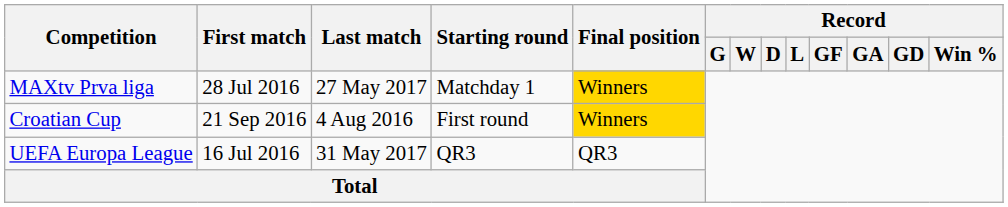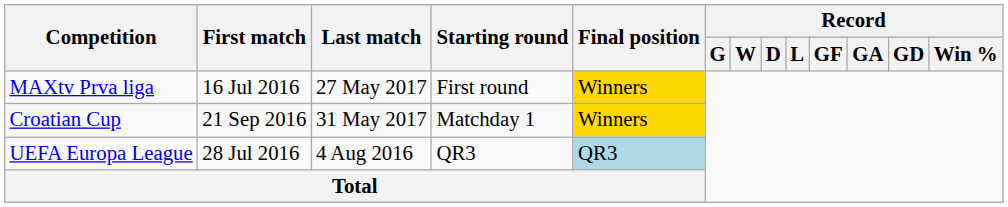MAXtv Prva liga | First match: 28 Jul 2016 -> 16 Jul 2016
MAXtv Prva liga | Starting round: Matchday 1 -> First round
Croatian Cup | Last match: 4 Aug 2016 -> 31 May 2017
Croatian Cup | Starting round: First round -> Matchday 1
UEFA Europa League | First match: 16 Jul 2016 -> 28 Jul 2016
UEFA Europa League | Last match: 31 May 2017 -> 4 Aug 2016
UEFA Europa League | Final position: no background -> lightblue background
